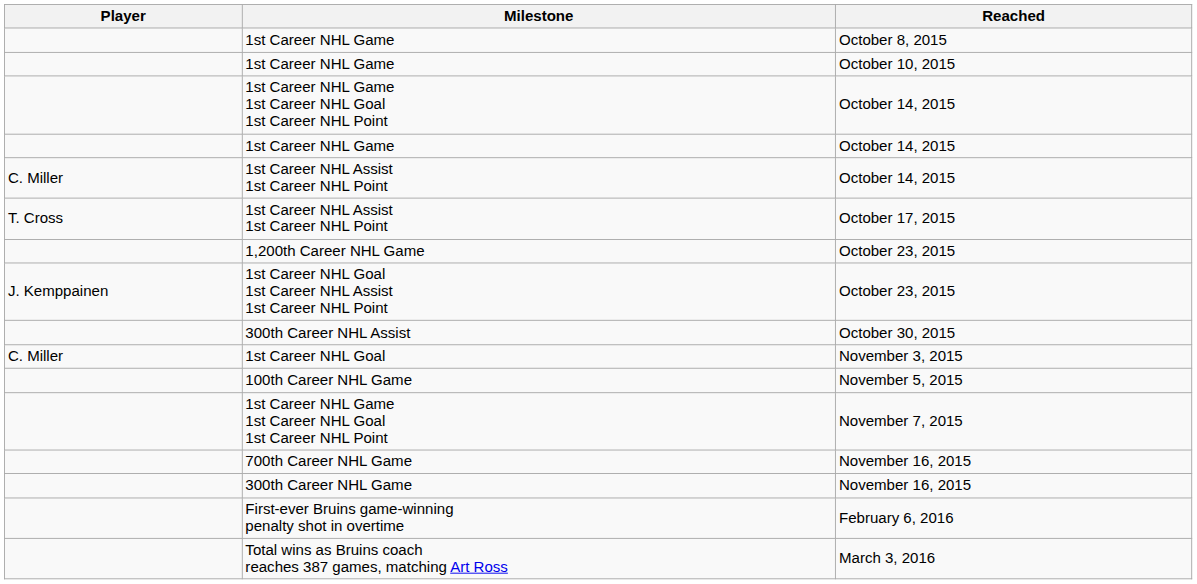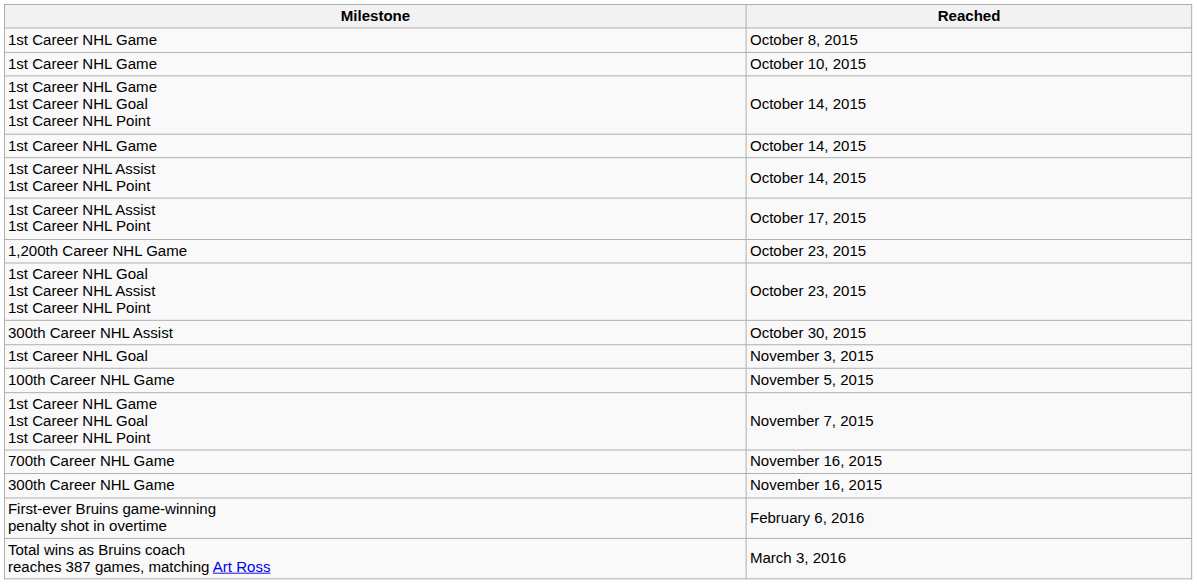- column: Player | C. Miller | T. Cross | J. Kemppainen | C. Miller
